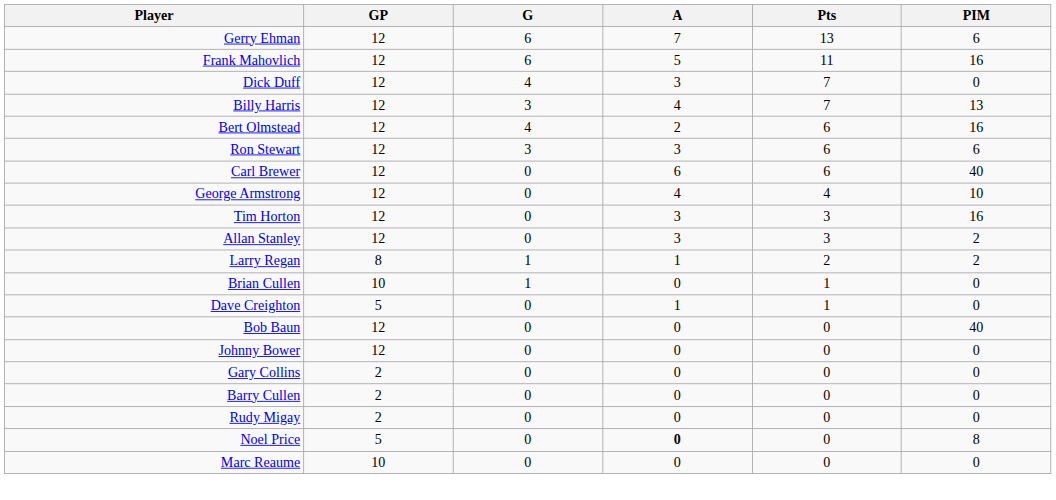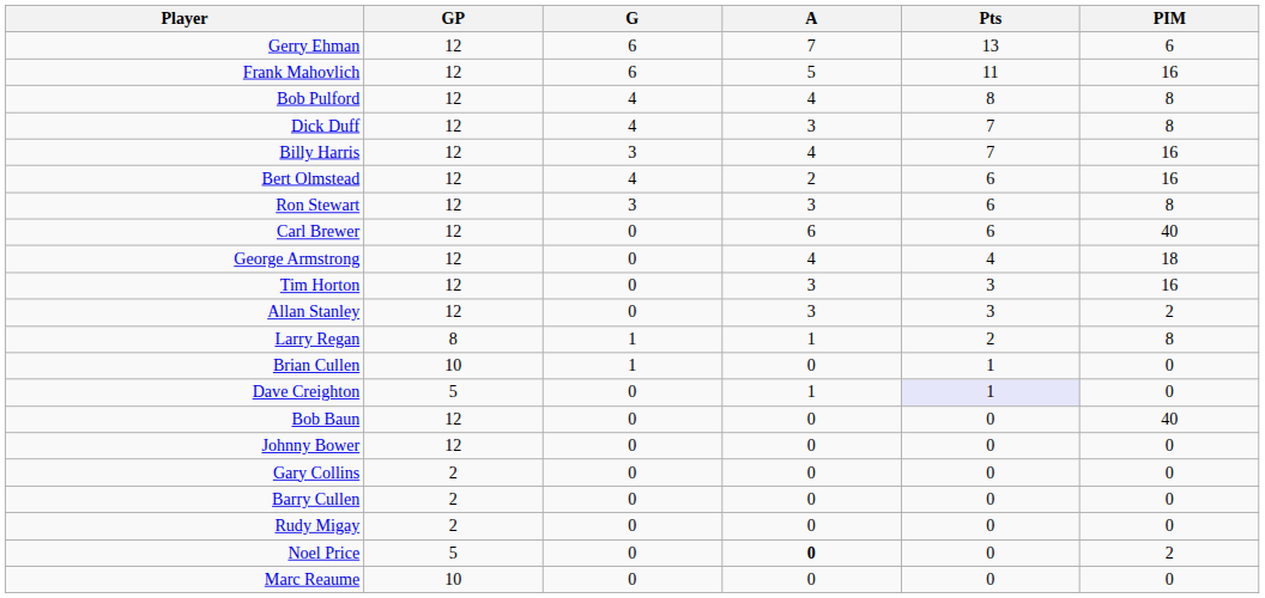+ row: Bob Pulford | 12 | 4 | 4 | 8 | 8
Dick Duff | PIM: 0 -> 8
Billy Harris | PIM: 13 -> 16
Ron Stewart | PIM: 6 -> 8
George Armstrong | PIM: 10 -> 18
Larry Regan | PIM: 2 -> 8
Dave Creighton | Pts: no background -> lavender background
Noel Price | PIM: 8 -> 2
